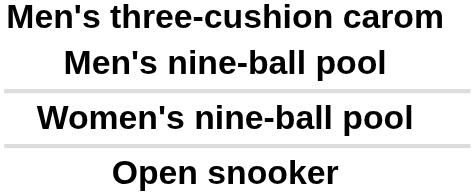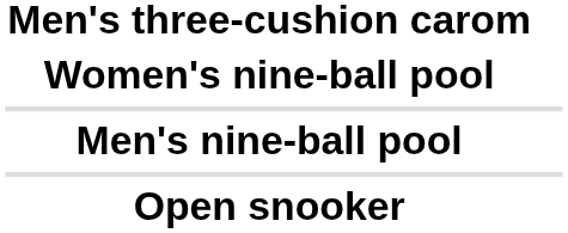rows swapped: Men's nine-ball pool <-> Women's nine-ball pool
